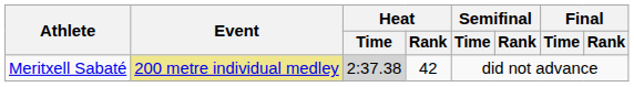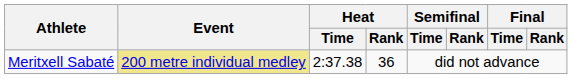Meritxell Sabaté | Heat / Time: lightgrey background -> no background
Meritxell Sabaté | Heat / Rank: 42 -> 36
